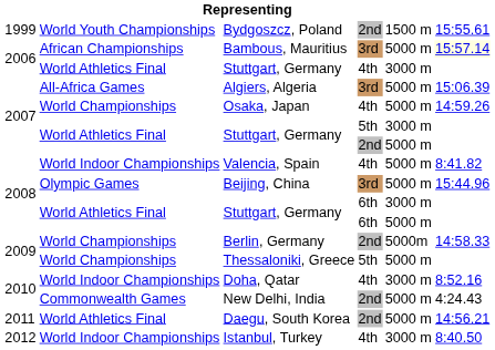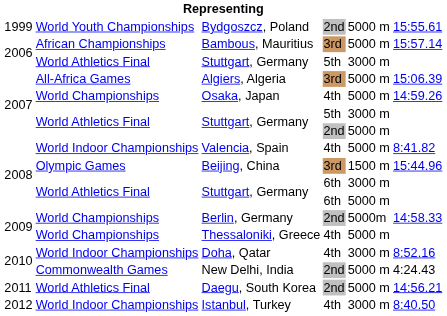Bydgoszcz, Poland | column 5: 1500 m -> 5000 m
Bambous, Mauritius | column 6: lightyellow background -> no background
2006 / Stuttgart, Germany | column 4: 4th -> 5th
Beijing, China | column 5: 5000 m -> 1500 m
Thessaloniki, Greece | column 4: 5th -> 4th
